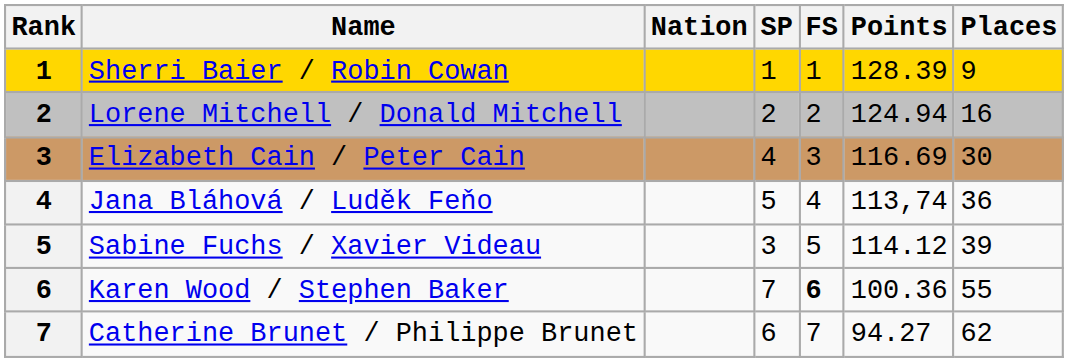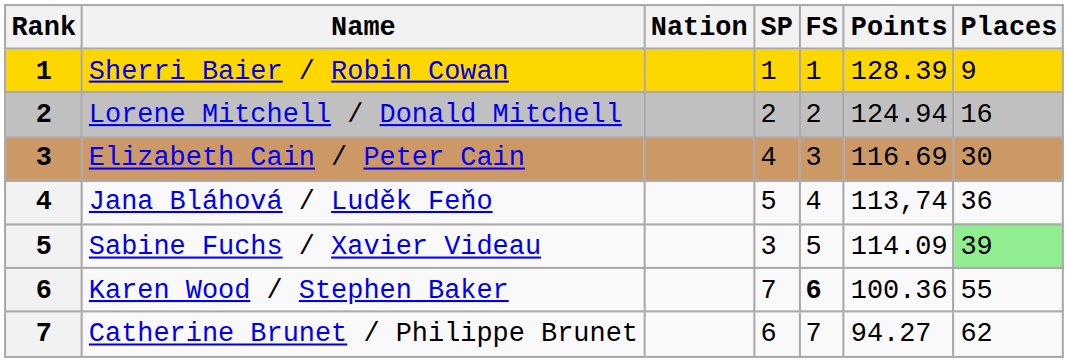Sabine Fuchs / Xavier Videau | Points: 114.12 -> 114.09
Sabine Fuchs / Xavier Videau | Places: no background -> lightgreen background
